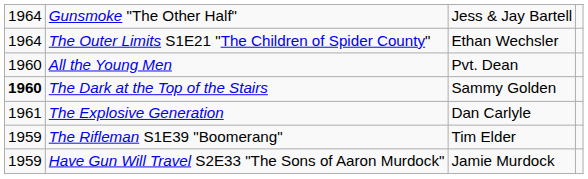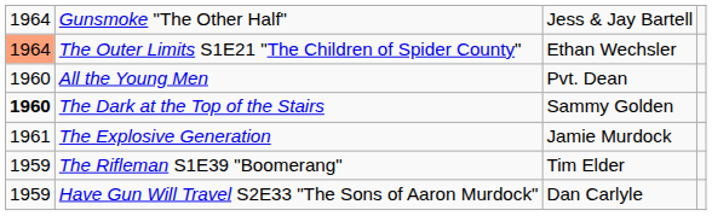The Outer Limits S1E21 "The Children of Spider County" | column 1: no background -> lightsalmon background
The Explosive Generation | column 3: Dan Carlyle -> Jamie Murdock
Have Gun Will Travel S2E33 "The Sons of Aaron Murdock" | column 3: Jamie Murdock -> Dan Carlyle
